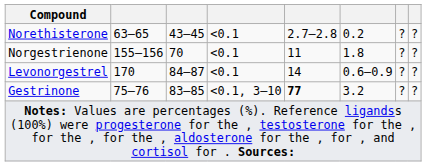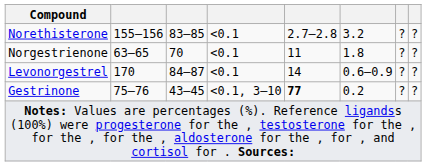Norethisterone | column 2: 63–65 -> 155–156
Norethisterone | column 3: 43–45 -> 83–85
Norethisterone | column 6: 0.2 -> 3.2
Norgestrienone | column 2: 155–156 -> 63–65
Gestrinone | column 3: 83–85 -> 43–45
Gestrinone | column 6: 3.2 -> 0.2
